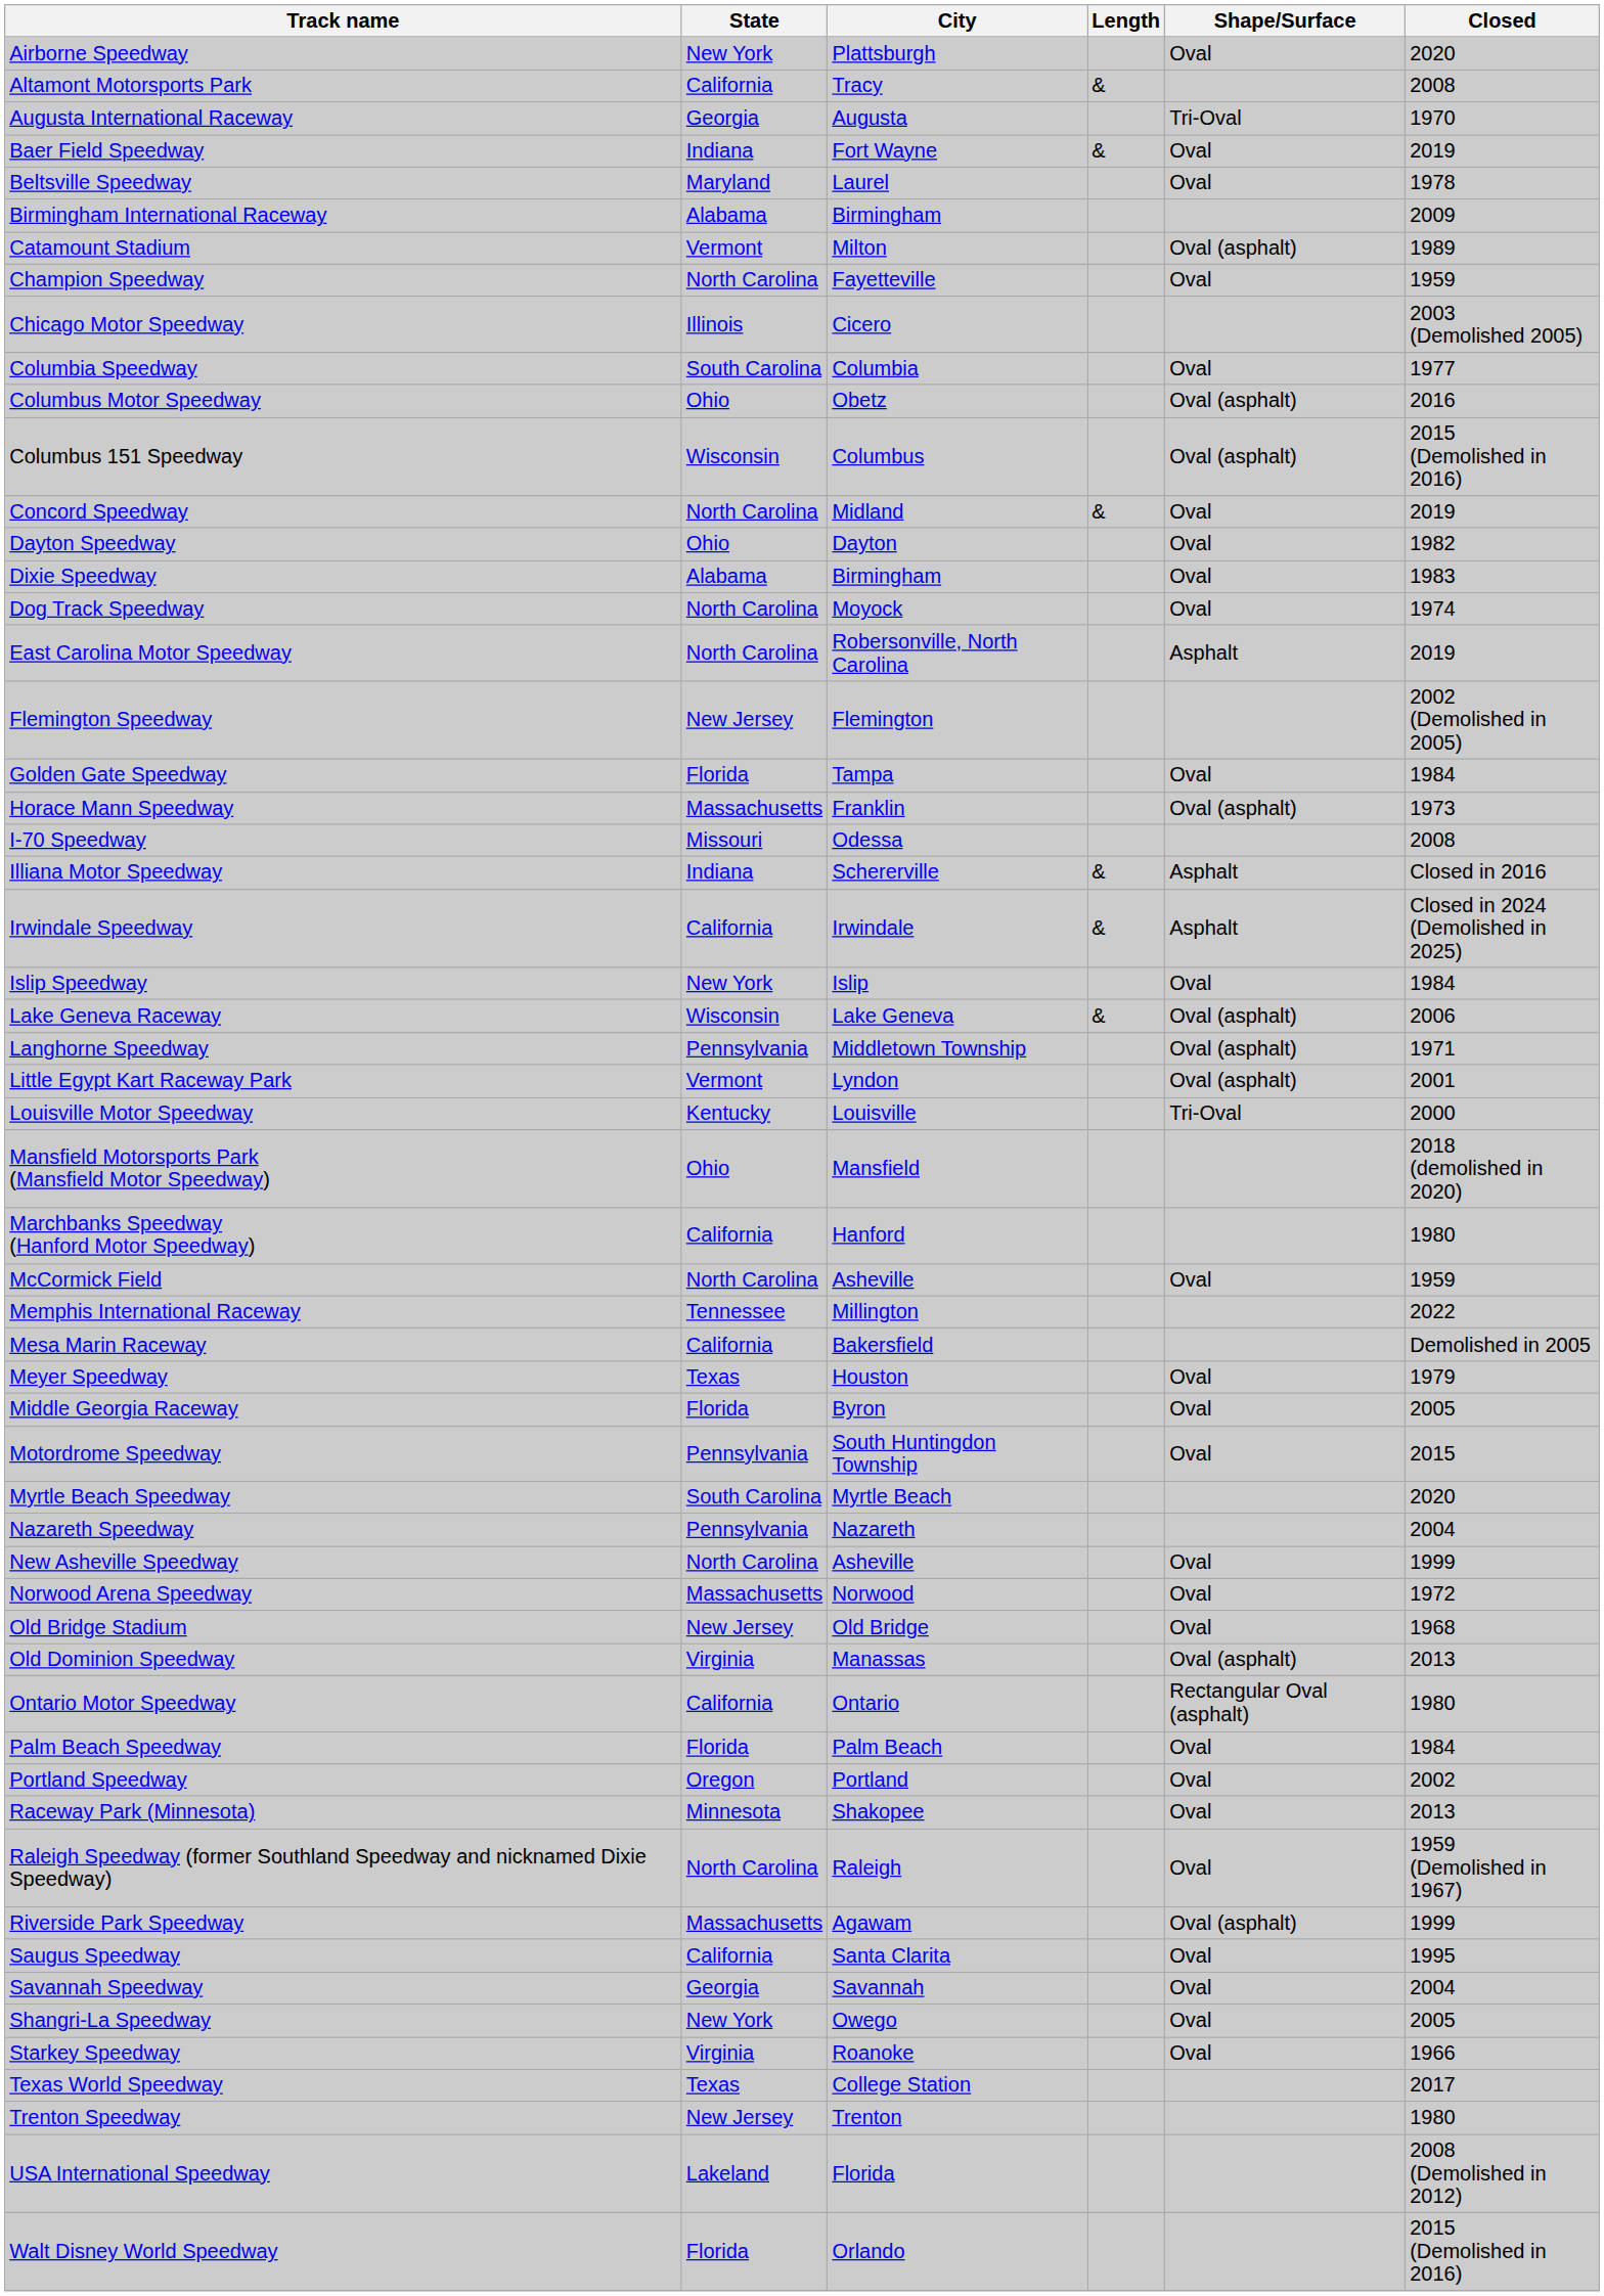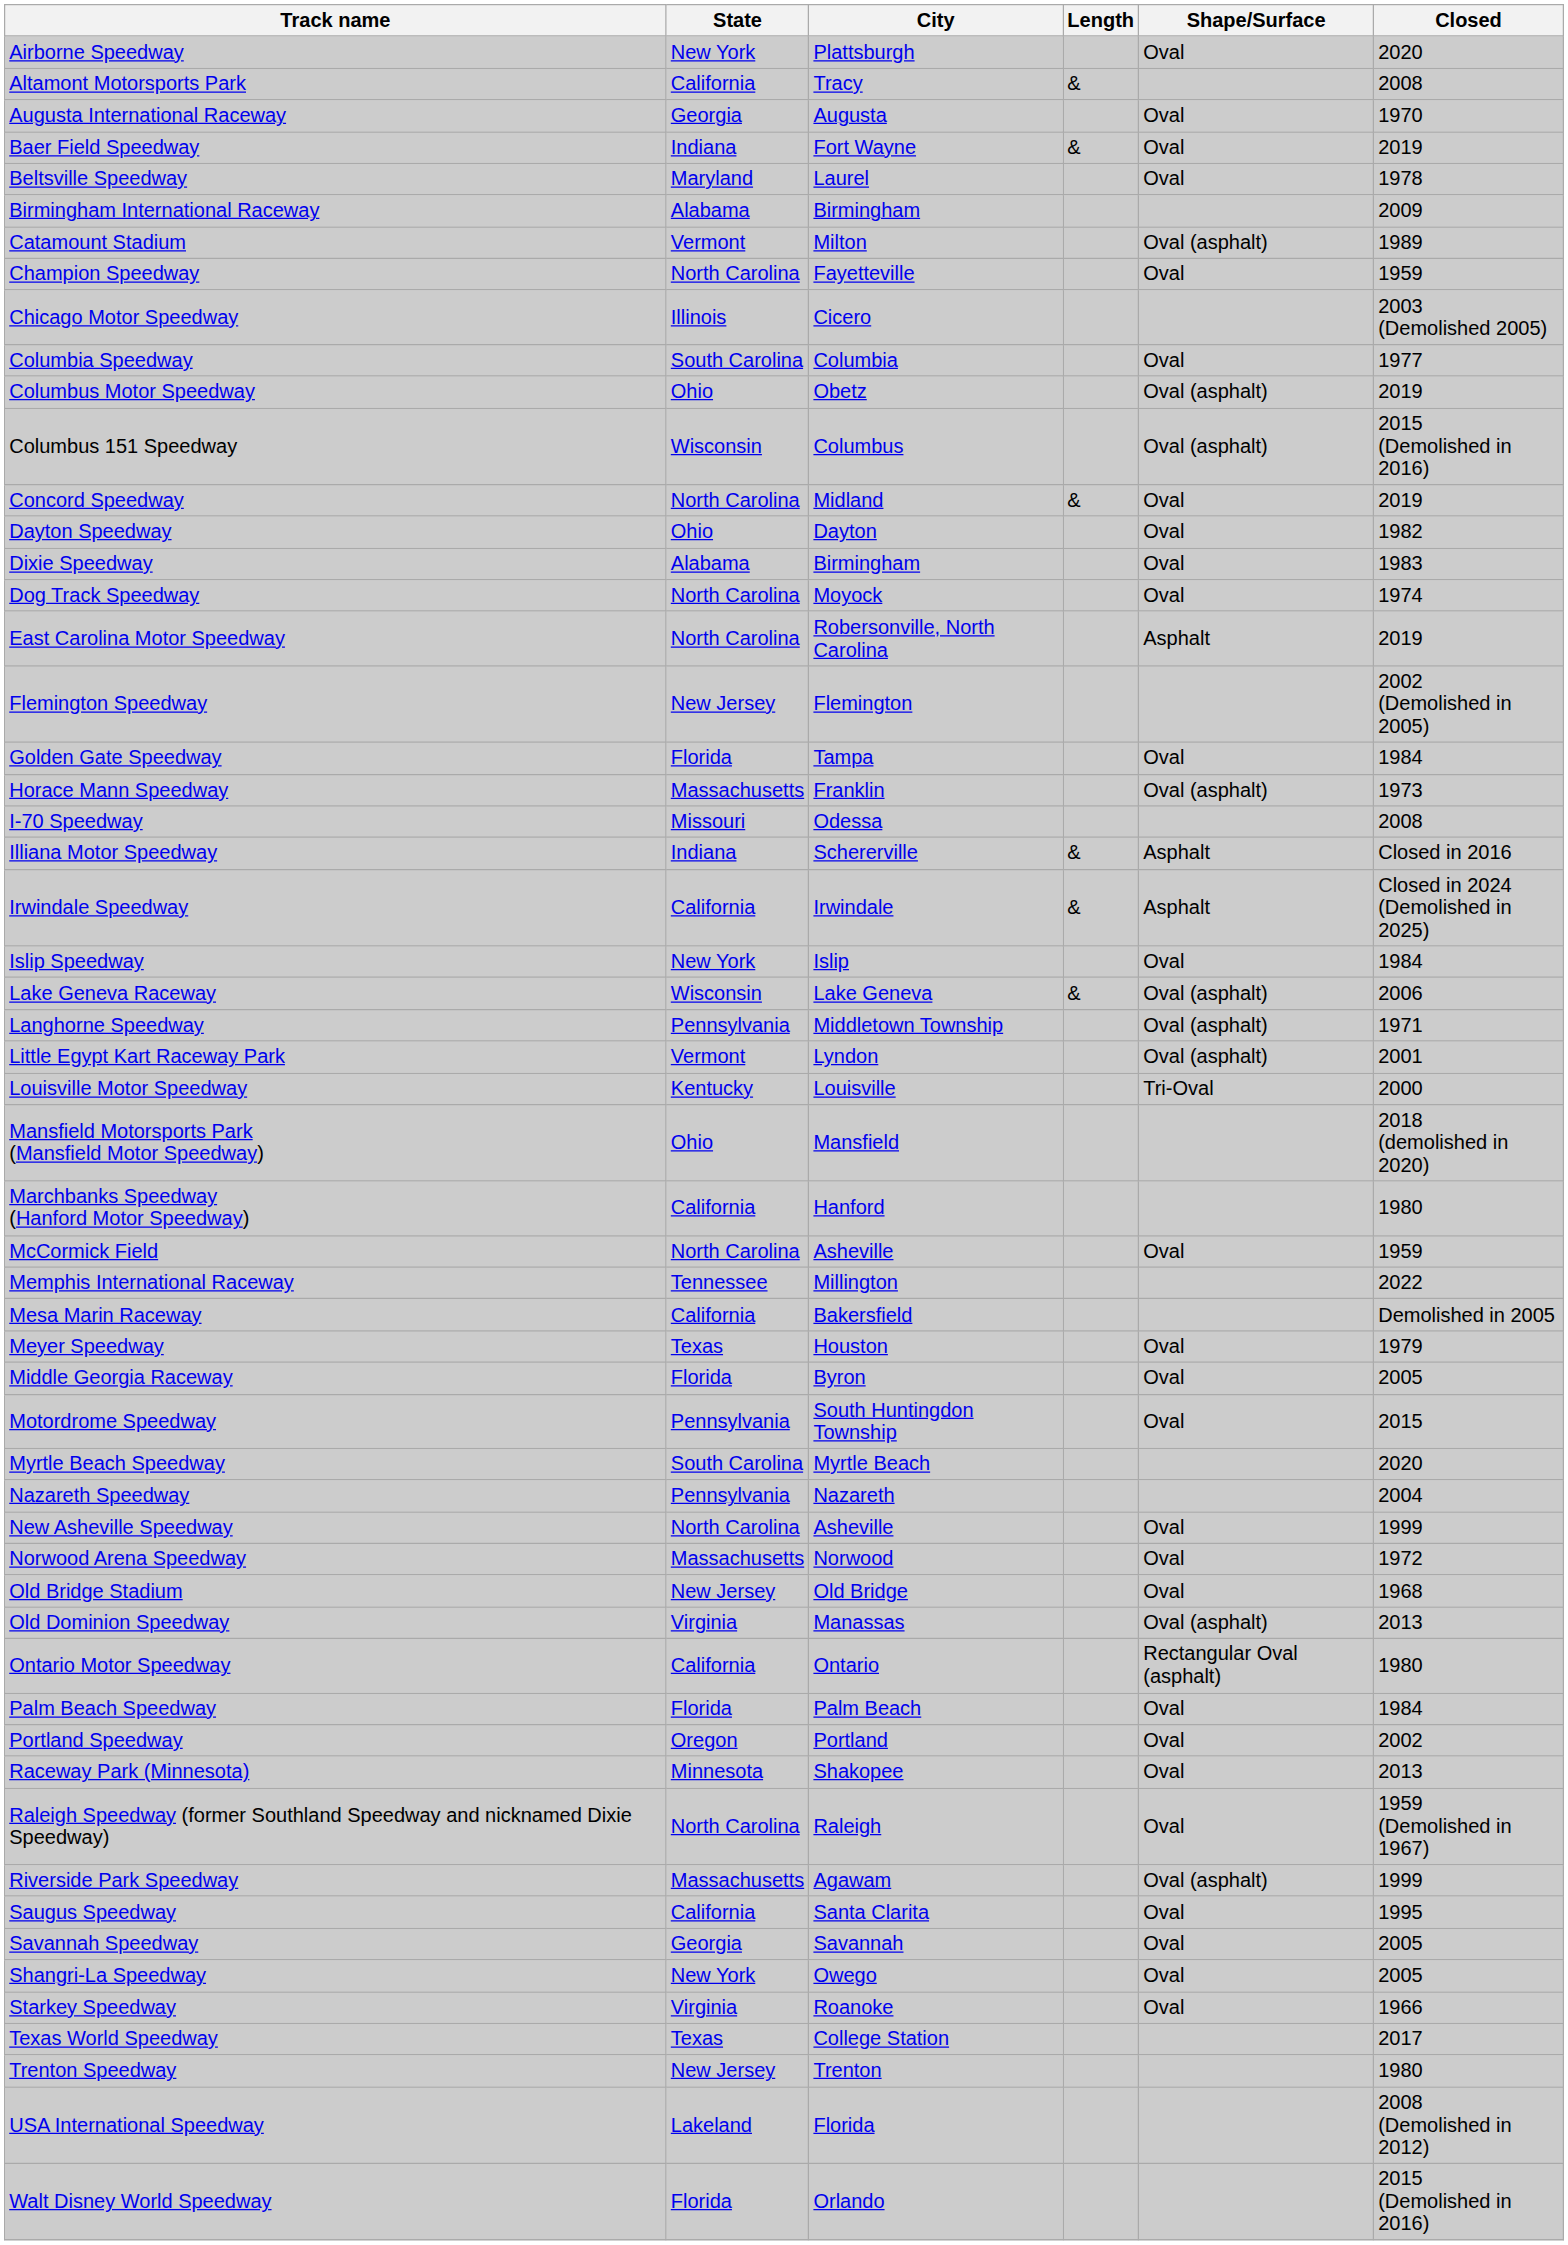Augusta International Raceway | Shape/Surface: Tri-Oval -> Oval
Columbus Motor Speedway | Closed: 2016 -> 2019
Savannah Speedway | Closed: 2004 -> 2005
